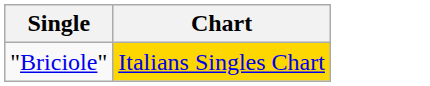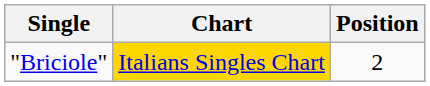+ column: Position | 2
